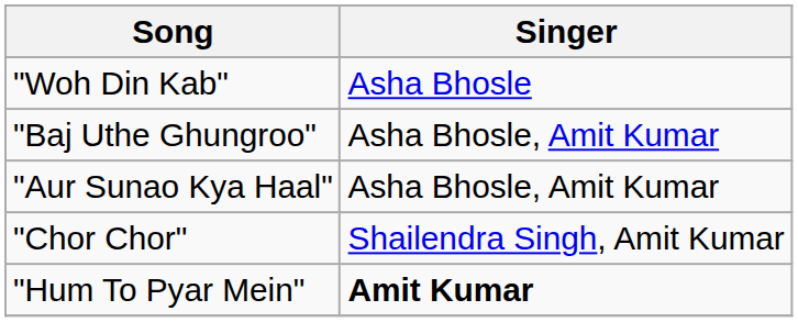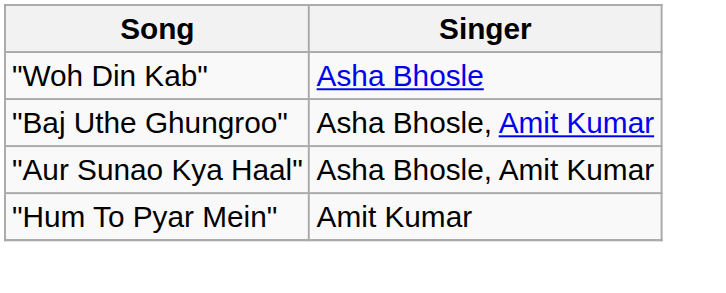- row: "Chor Chor" | Shailendra Singh, Amit Kumar
"Hum To Pyar Mein" | Singer: bold -> normal
